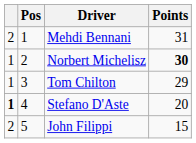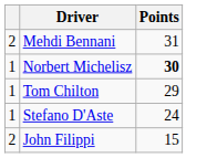- column: Pos | 1 | 2 | 3 | 4 | 5
Stefano D'Aste | column 1: bold -> normal
Stefano D'Aste | Points: 20 -> 24
